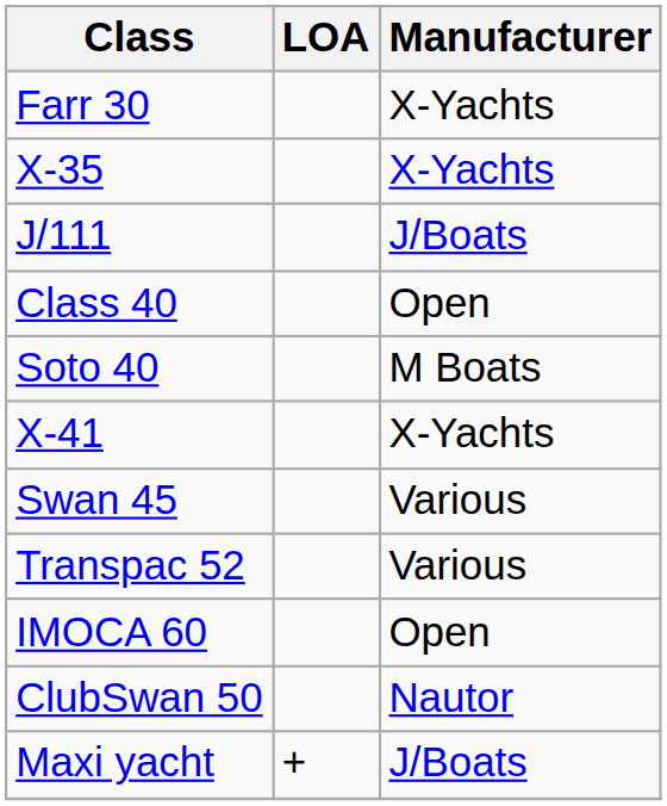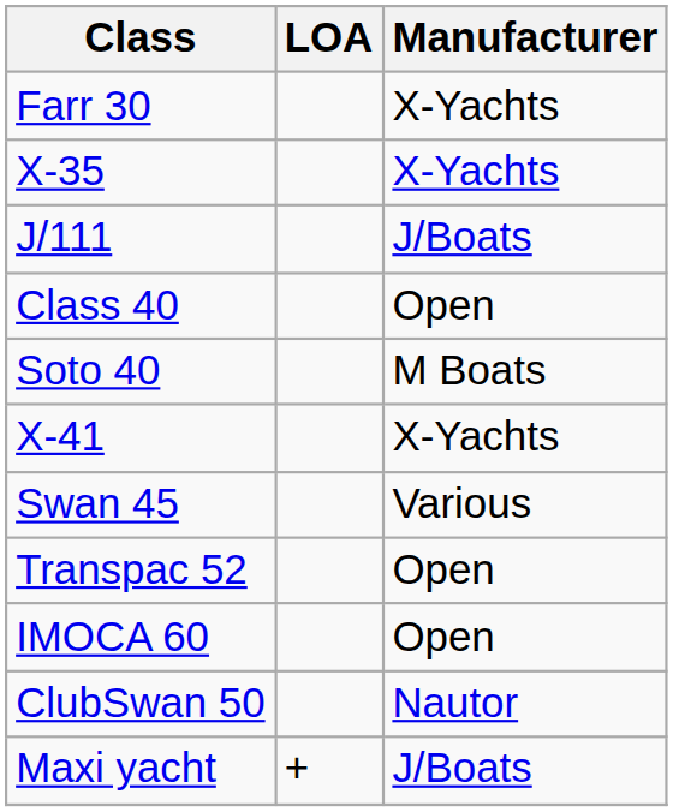Transpac 52 | Manufacturer: Various -> Open
